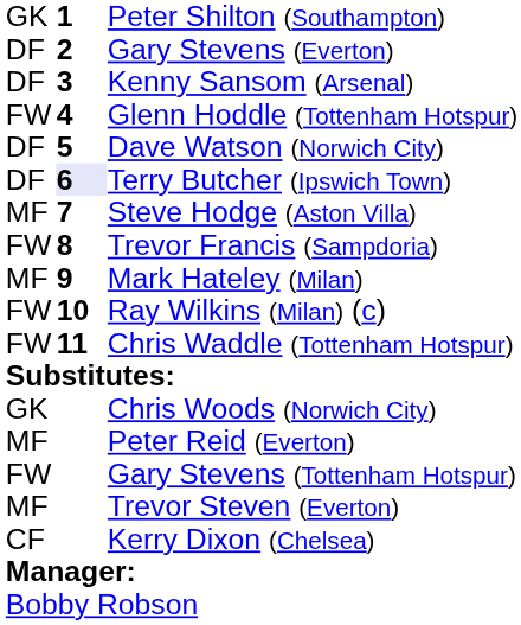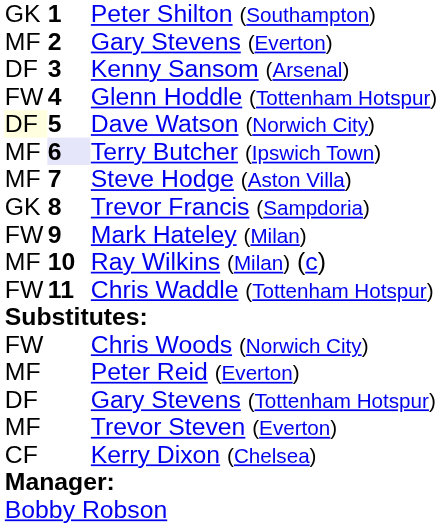Gary Stevens (Everton) | column 1: DF -> MF
Dave Watson (Norwich City) | column 1: no background -> lightyellow background
Terry Butcher (Ipswich Town) | column 1: DF -> MF
Trevor Francis (Sampdoria) | column 1: FW -> GK
Mark Hateley (Milan) | column 1: MF -> FW
Ray Wilkins (Milan) (c) | column 1: FW -> MF
Chris Woods (Norwich City) | column 1: GK -> FW
Gary Stevens (Tottenham Hotspur) | column 1: FW -> DF
